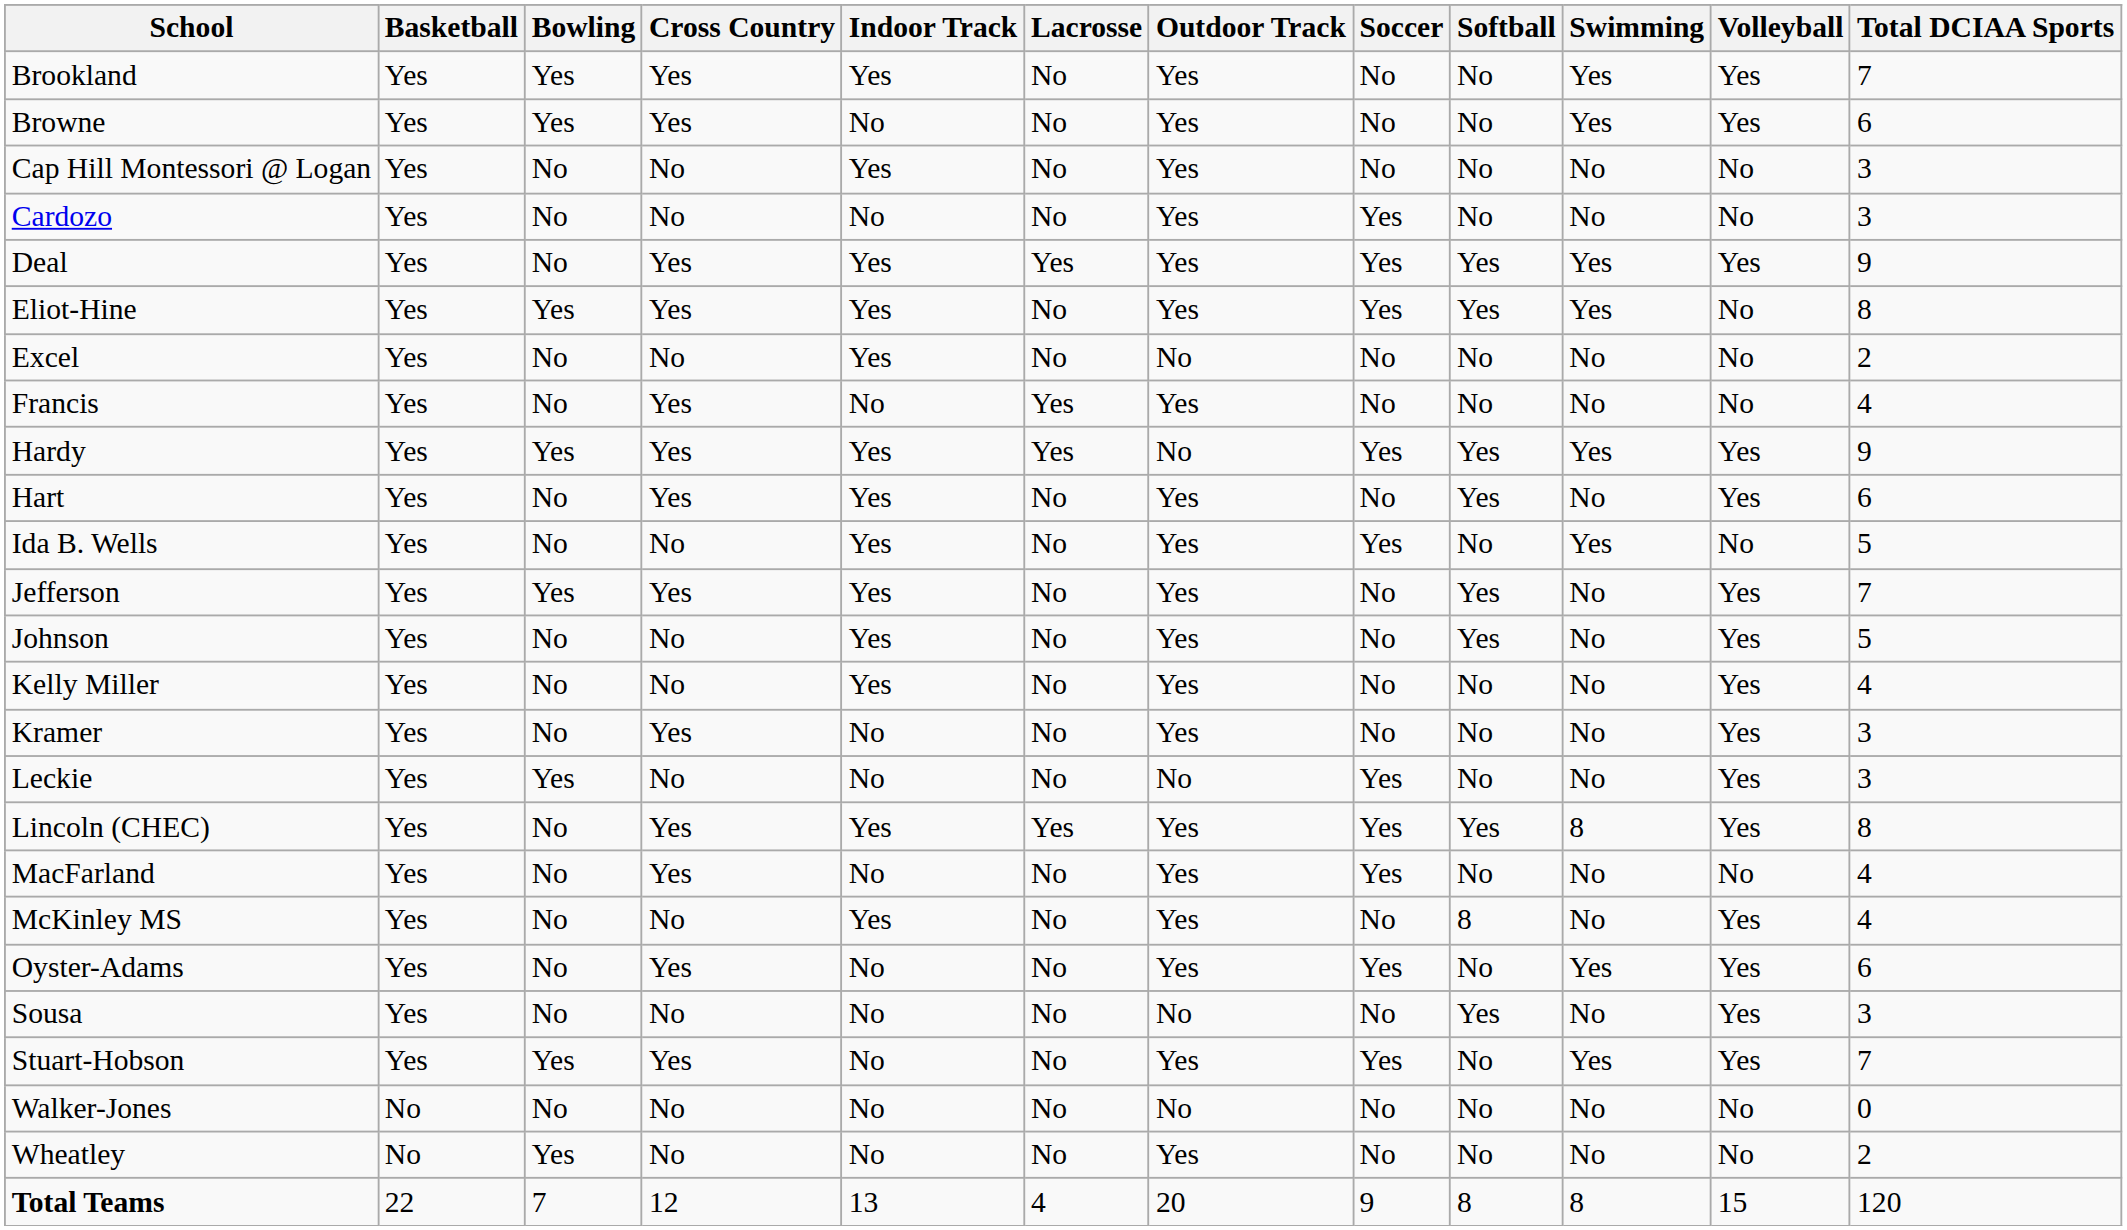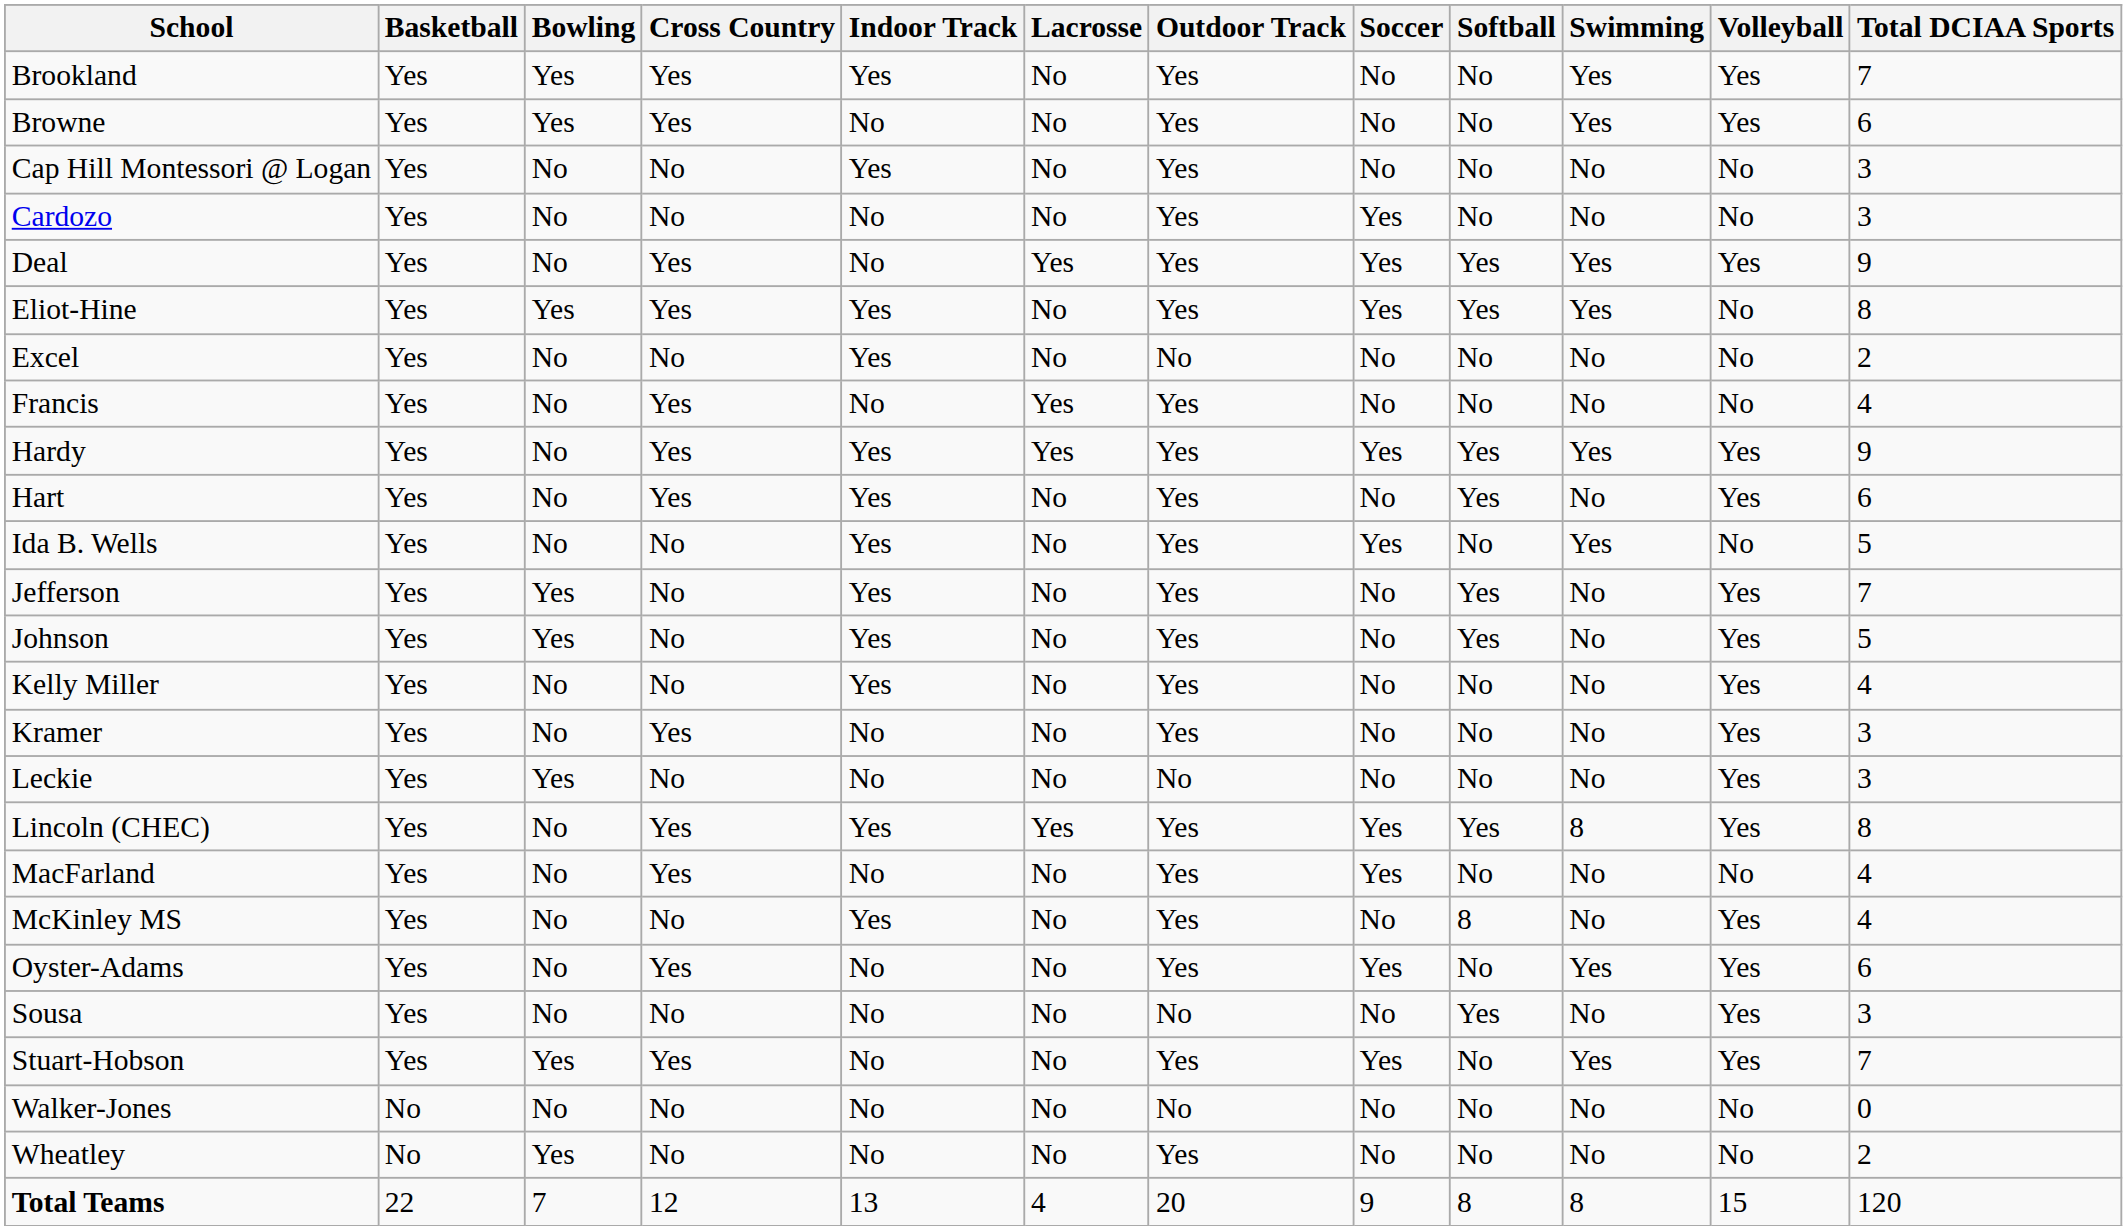Deal | Indoor Track: Yes -> No
Hardy | Bowling: Yes -> No
Hardy | Outdoor Track: No -> Yes
Jefferson | Cross Country: Yes -> No
Johnson | Bowling: No -> Yes
Leckie | Soccer: Yes -> No
